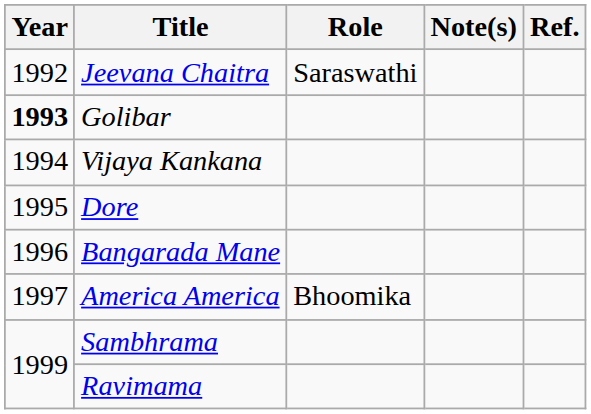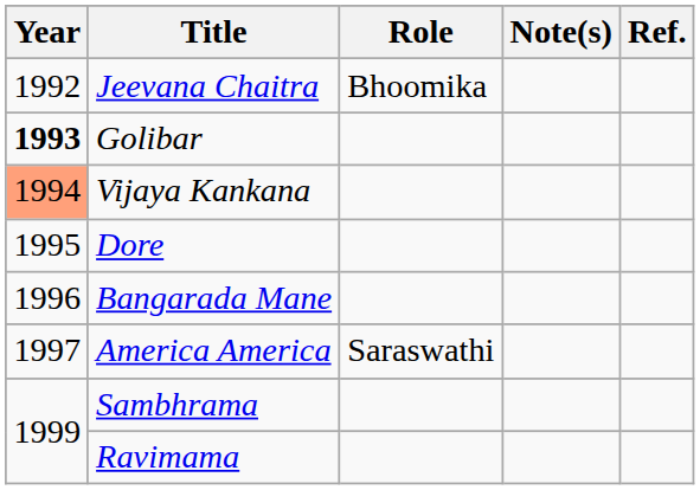Jeevana Chaitra | Role: Saraswathi -> Bhoomika
Vijaya Kankana | Year: no background -> lightsalmon background
America America | Role: Bhoomika -> Saraswathi
